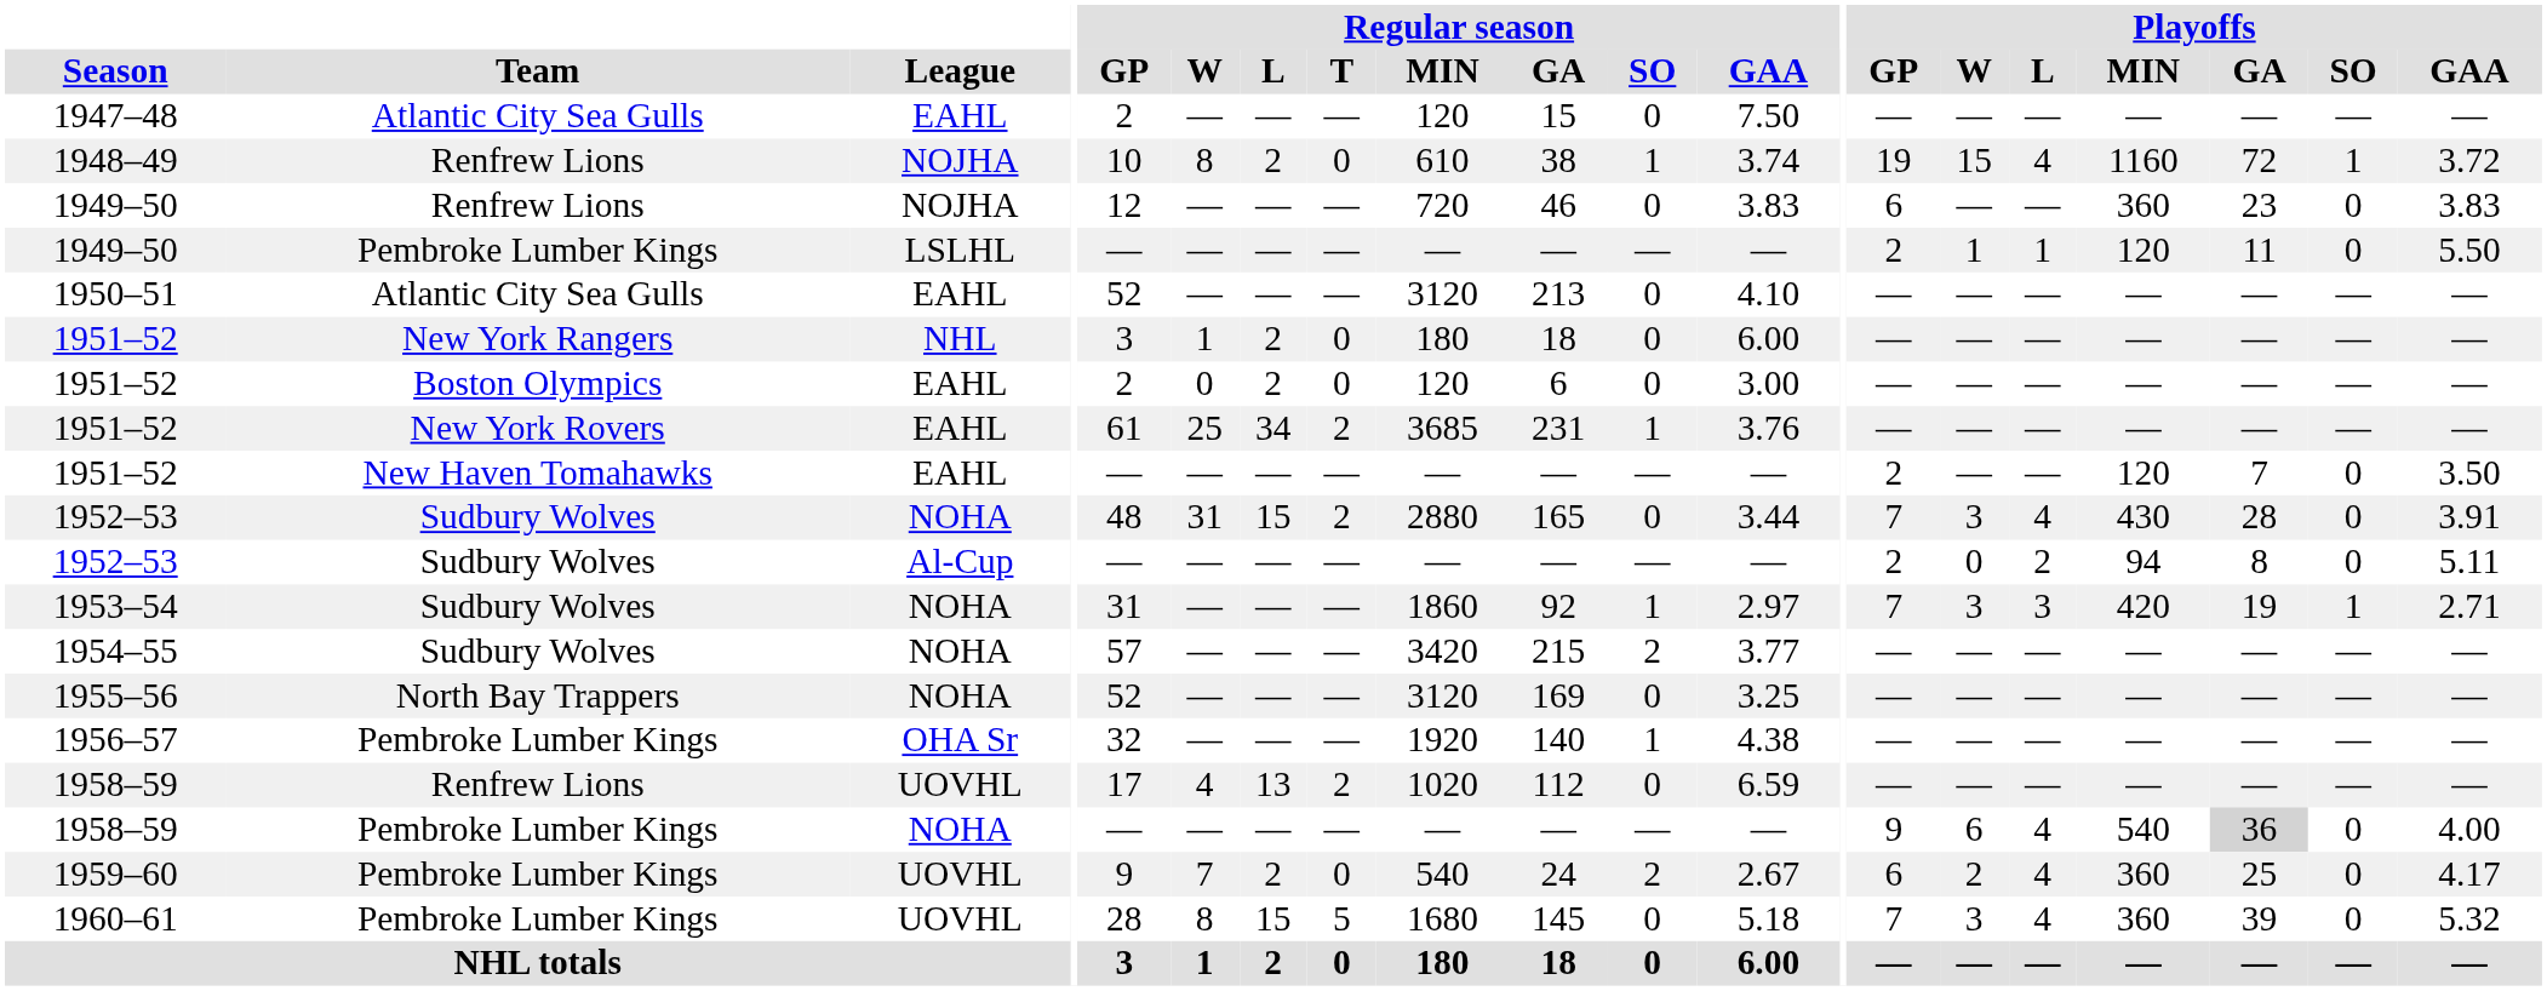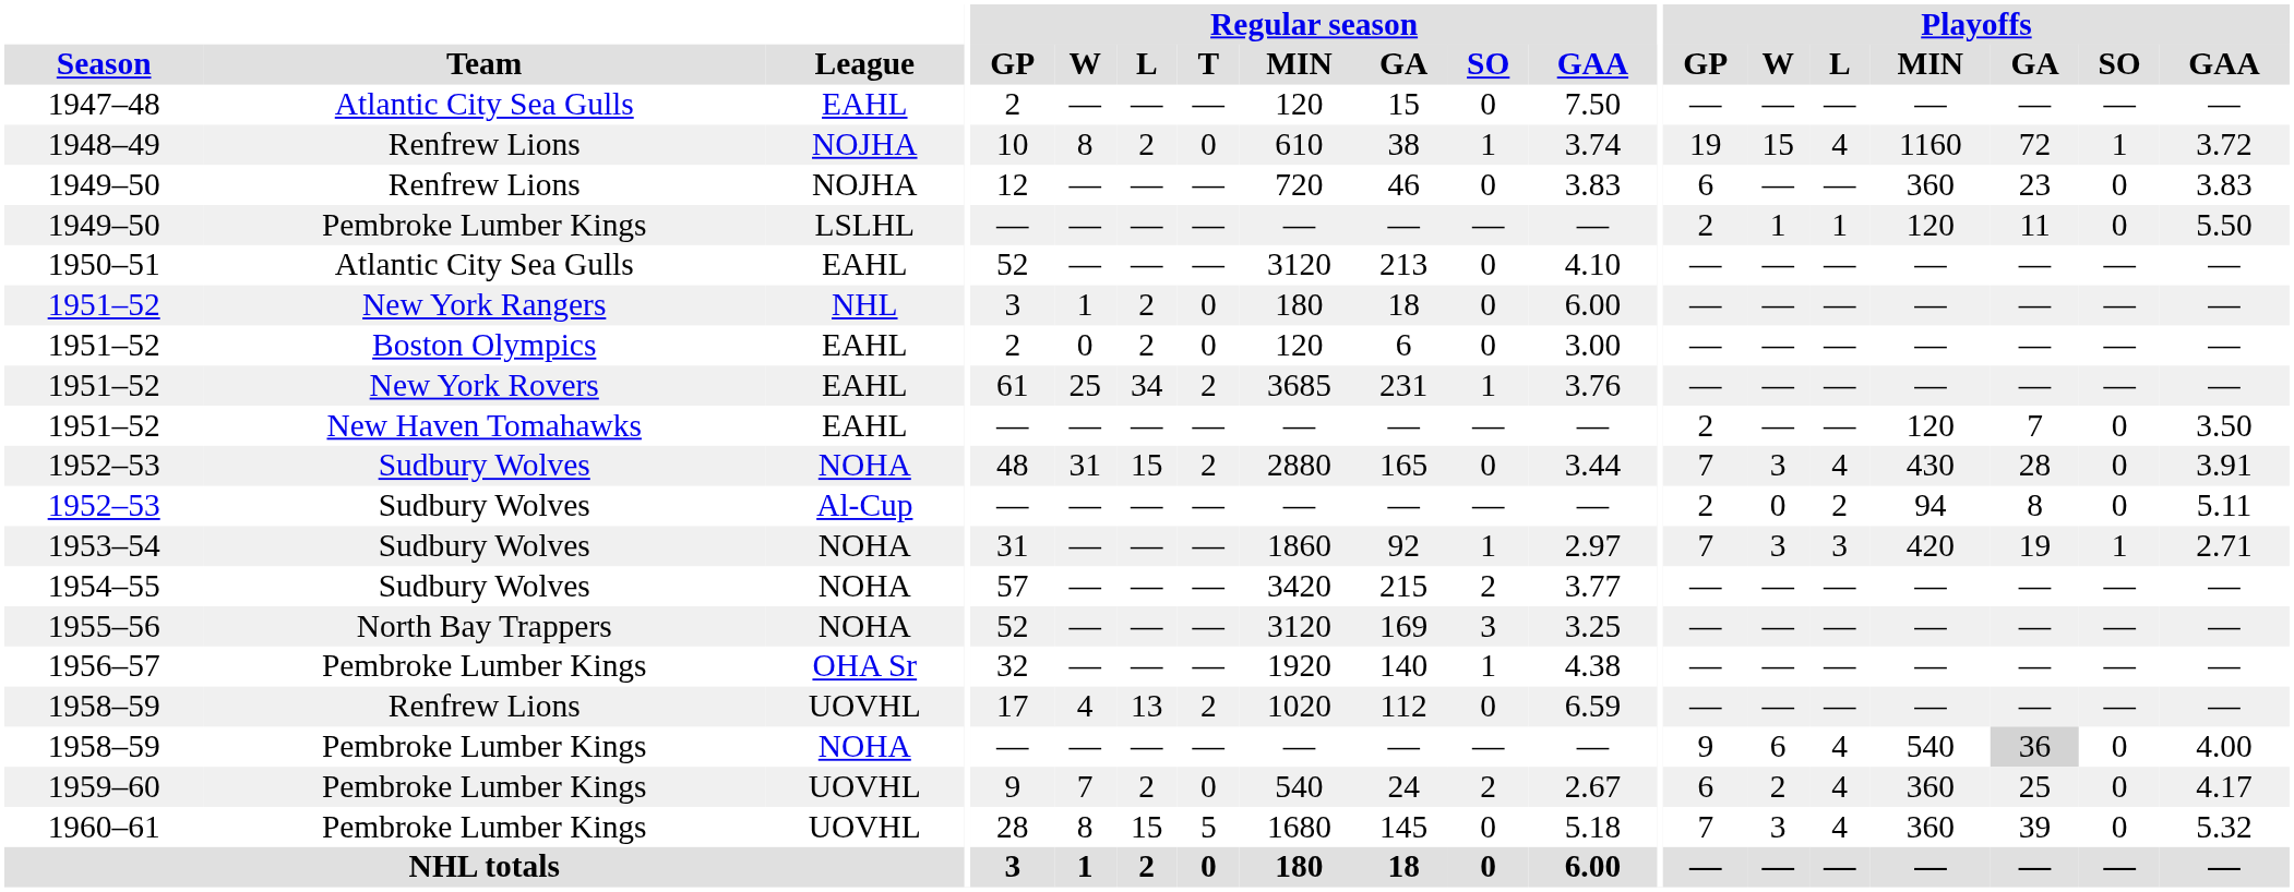1955–56 | Regular season / SO: 0 -> 3
